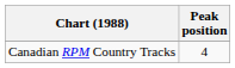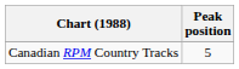Canadian RPM Country Tracks | Peak position: 4 -> 5
